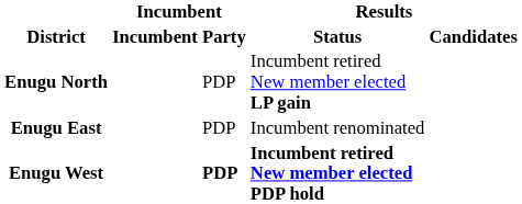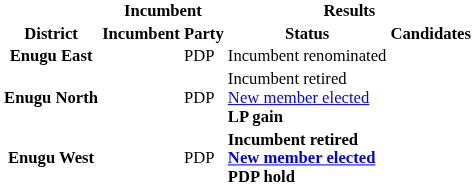rows swapped: Enugu East <-> Enugu North
Enugu West | Incumbent / Party: bold -> normal
